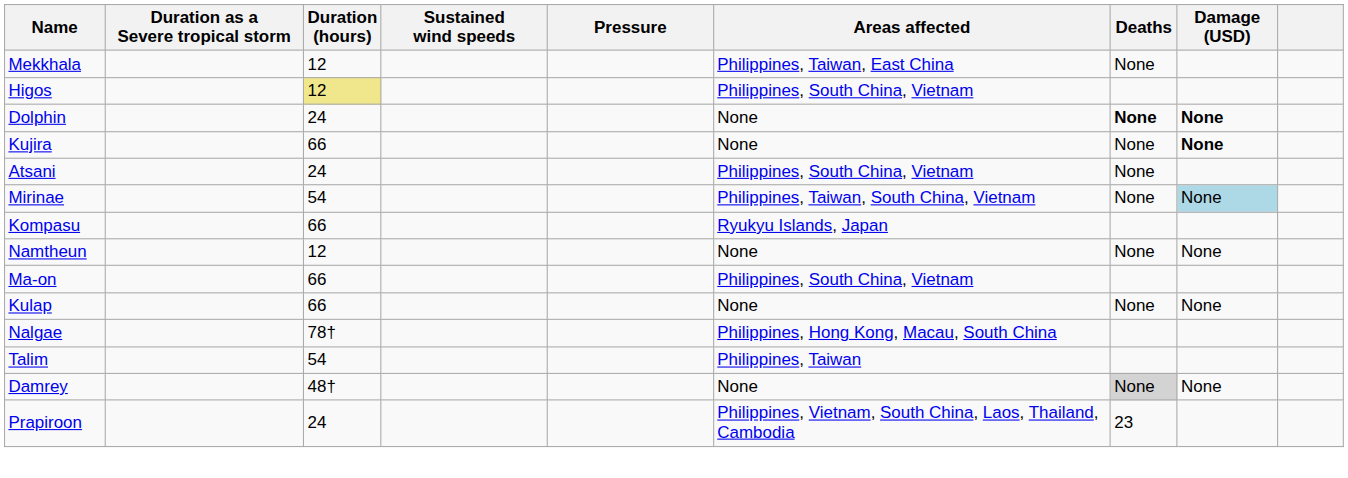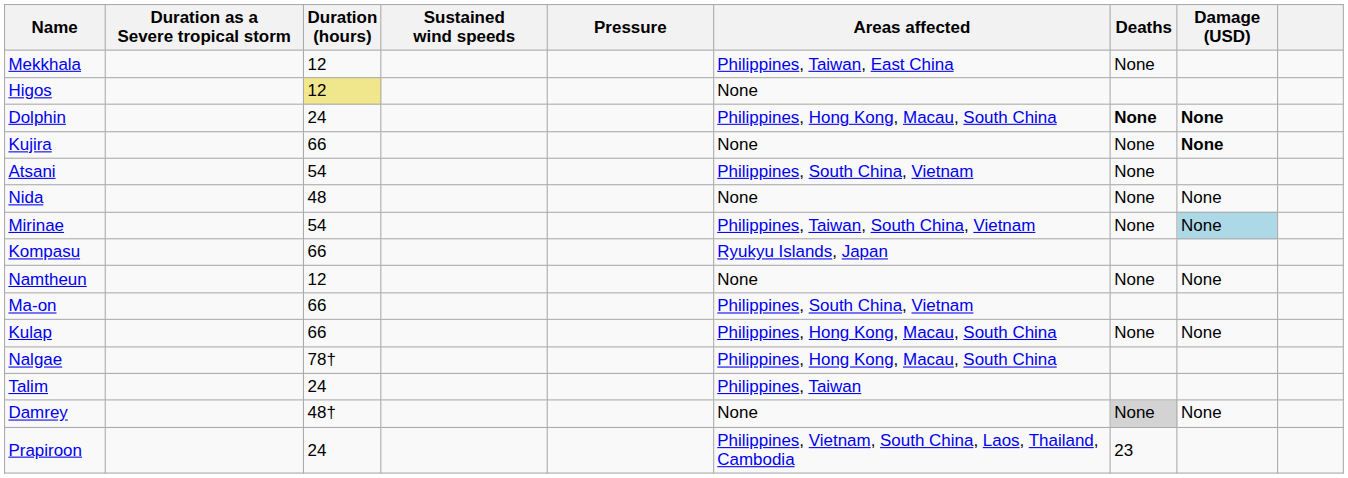Higos | Areas affected: Philippines, South China, Vietnam -> None
Dolphin | Areas affected: None -> Philippines, Hong Kong, Macau, South China
Atsani | Duration (hours): 24 -> 54
+ row: Nida | 48 | None | None | None
Kulap | Areas affected: None -> Philippines, Hong Kong, Macau, South China
Talim | Duration (hours): 54 -> 24
